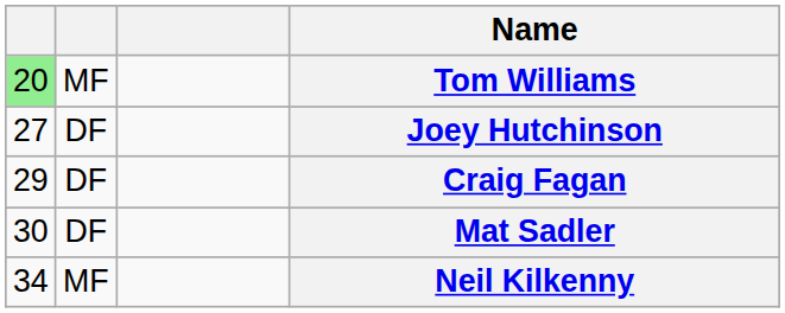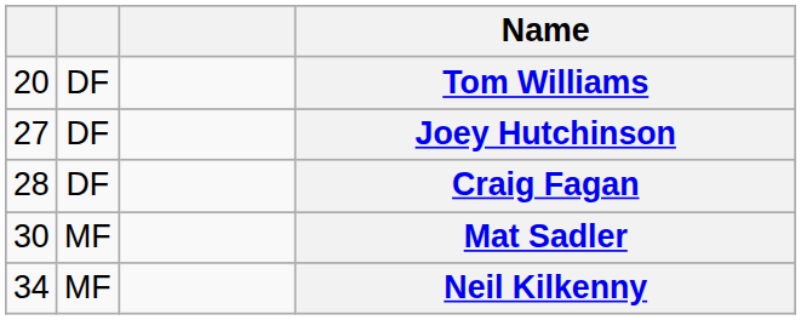Tom Williams | column 1: lightgreen background -> no background
Tom Williams | column 2: MF -> DF
Craig Fagan | column 1: 29 -> 28
Mat Sadler | column 2: DF -> MF
